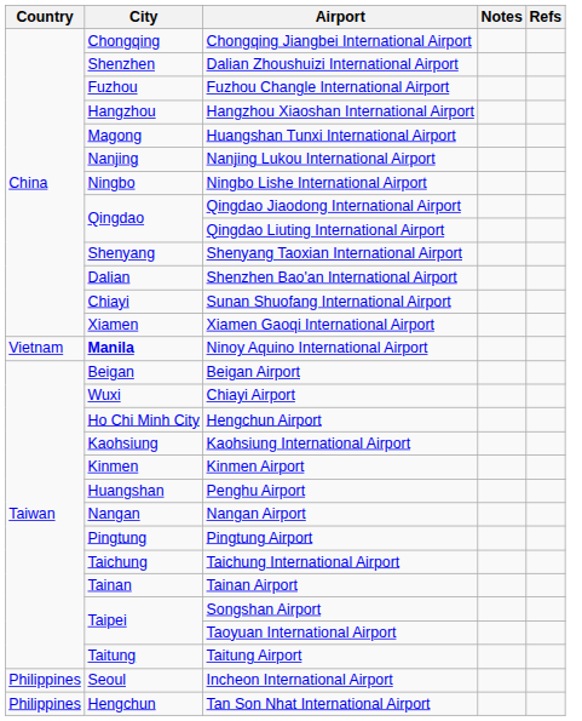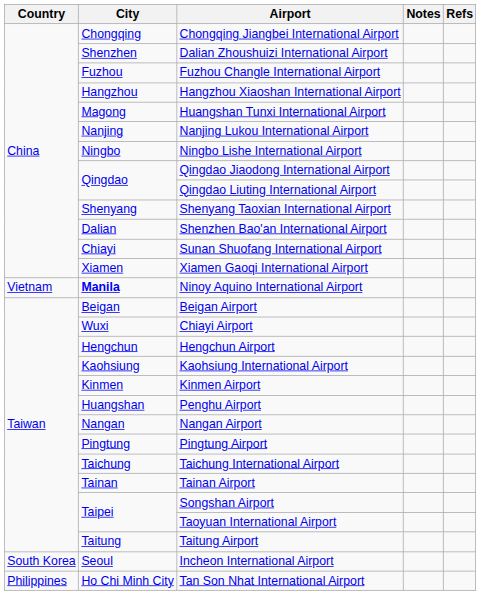Hengchun Airport | City: Ho Chi Minh City -> Hengchun
Incheon International Airport | Country: Philippines -> South Korea
Tan Son Nhat International Airport | City: Hengchun -> Ho Chi Minh City
